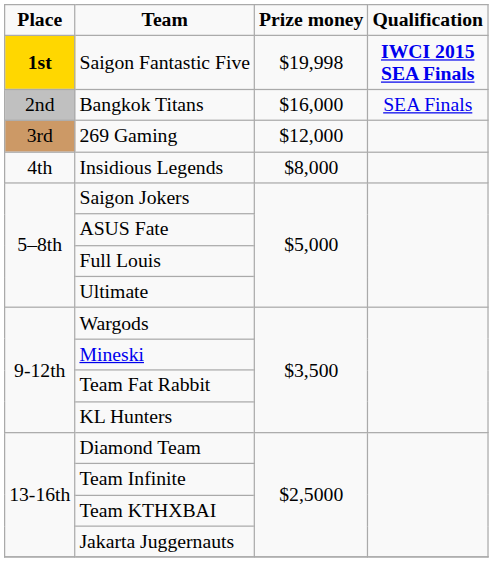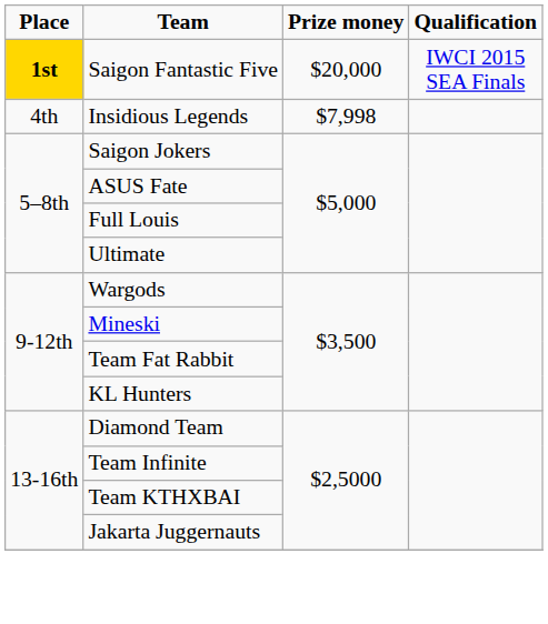Saigon Fantastic Five | Prize money: $19,998 -> $20,000
Saigon Fantastic Five | Qualification: bold -> normal
- row: 2nd | Bangkok Titans | $16,000 | SEA Finals
- row: 3rd | 269 Gaming | $12,000
Insidious Legends | Prize money: $8,000 -> $7,998
